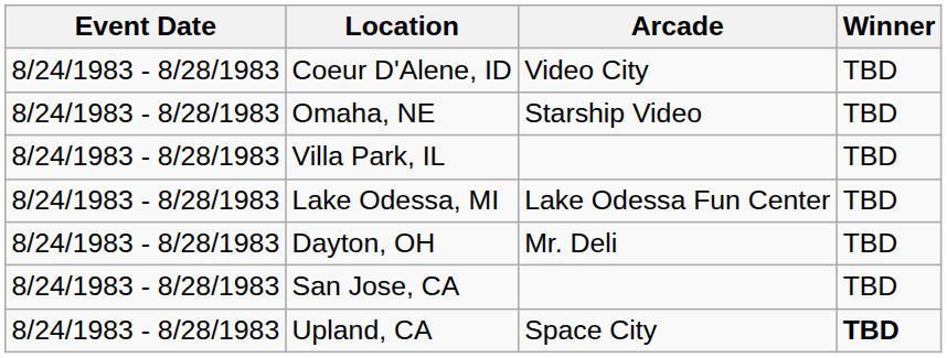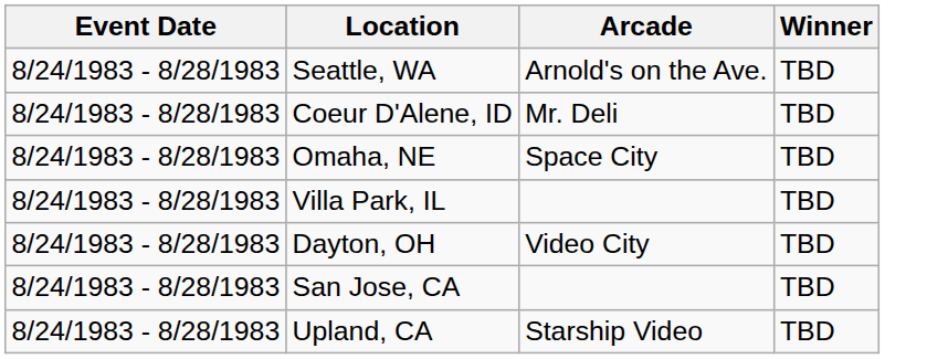+ row: 8/24/1983 - 8/28/1983 | Seattle, WA | Arnold's on the Ave. | TBD
Coeur D'Alene, ID | Arcade: Video City -> Mr. Deli
Omaha, NE | Arcade: Starship Video -> Space City
- row: 8/24/1983 - 8/28/1983 | Lake Odessa, MI | Lake Odessa Fun Center | TBD
Dayton, OH | Arcade: Mr. Deli -> Video City
Upland, CA | Arcade: Space City -> Starship Video
Upland, CA | Winner: bold -> normal
